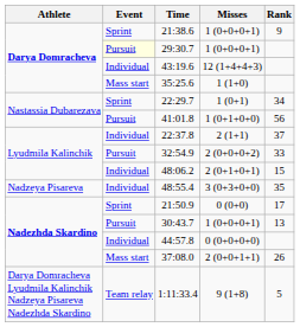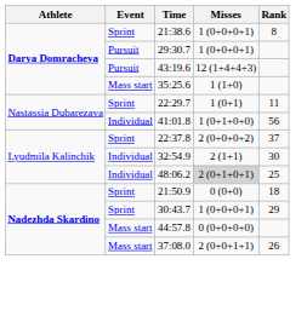21:38.6 | Rank: 9 -> 8
29:30.7 | Event: lightyellow background -> no background
43:19.6 | Event: Individual -> Pursuit
22:29.7 | Rank: 34 -> 11
41:01.8 | Event: Pursuit -> Individual
22:37.8 | Event: Individual -> Sprint
22:37.8 | Misses: 2 (1+1) -> 2 (0+0+0+2)
32:54.9 | Event: Pursuit -> Individual
32:54.9 | Misses: 2 (0+0+0+2) -> 2 (1+1)
32:54.9 | Rank: 33 -> 30
48:06.2 | Misses: no background -> lightgrey background
48:06.2 | Rank: 15 -> 25
- row: Nadzeya Pisareva | Individual | 48:55.4 | 3 (0+3+0+0) | 35
21:50.9 | Rank: 17 -> 18
30:43.7 | Event: Pursuit -> Sprint
30:43.7 | Rank: 13 -> 29
44:57.8 | Event: Individual -> Mass start
- row: Darya Domracheva Lyudmila Kalinchik Nadzeya Pisareva Nadezhda Skardino | Team relay | 1:11:33.4 | 9 (1+8) | 5
